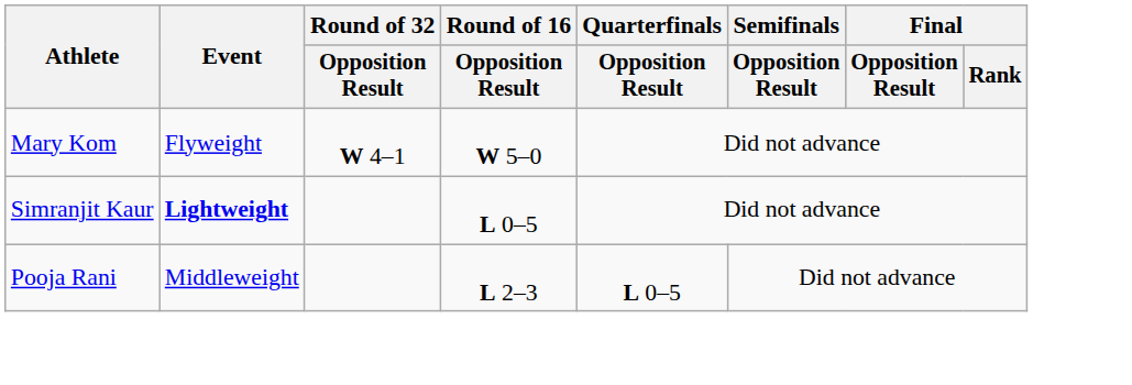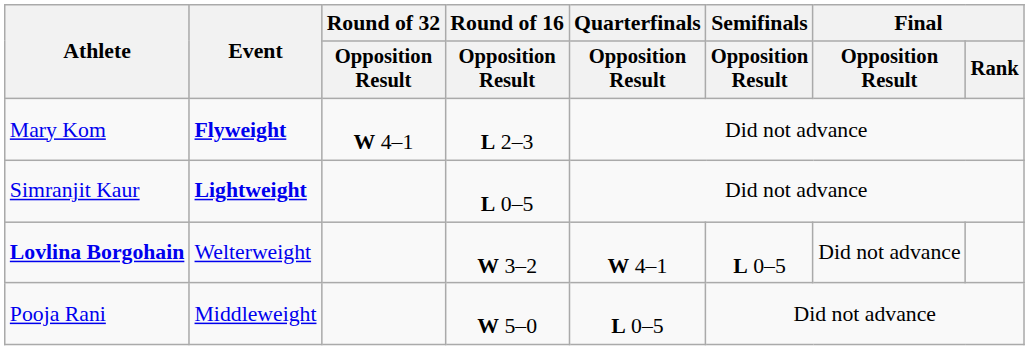Mary Kom | Event: normal -> bold
Mary Kom | Round of 16 / Opposition Result: W 5–0 -> L 2–3
+ row: Lovlina Borgohain | Welterweight | W 3–2 | W 4–1 | L 0–5 | Did not advance
Pooja Rani | Round of 16 / Opposition Result: L 2–3 -> W 5–0
